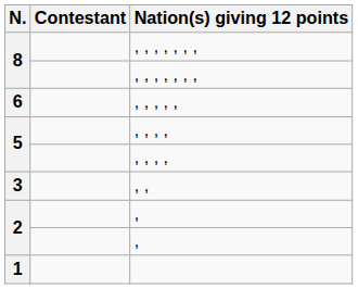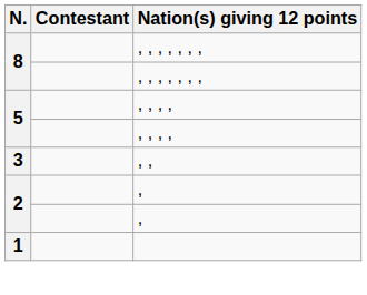- row: 6 | , , , , ,
